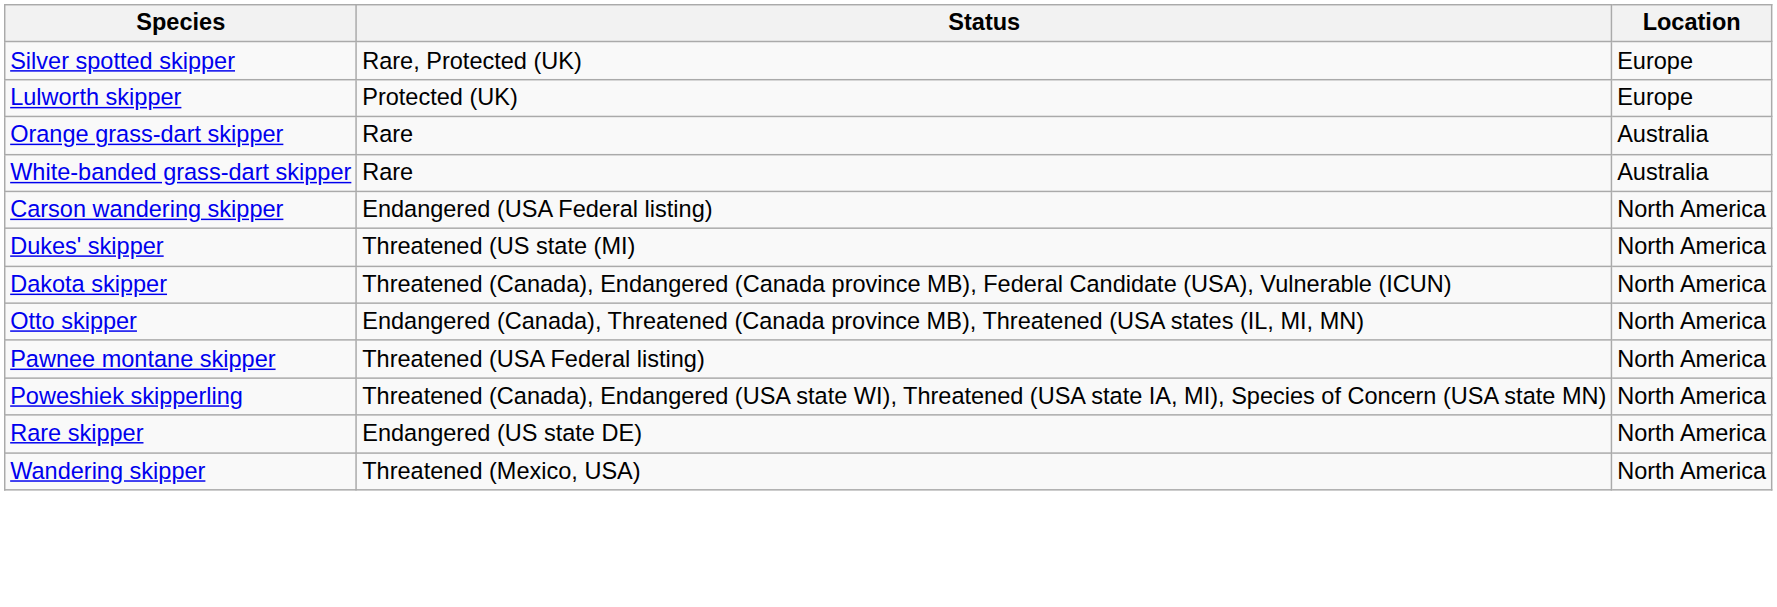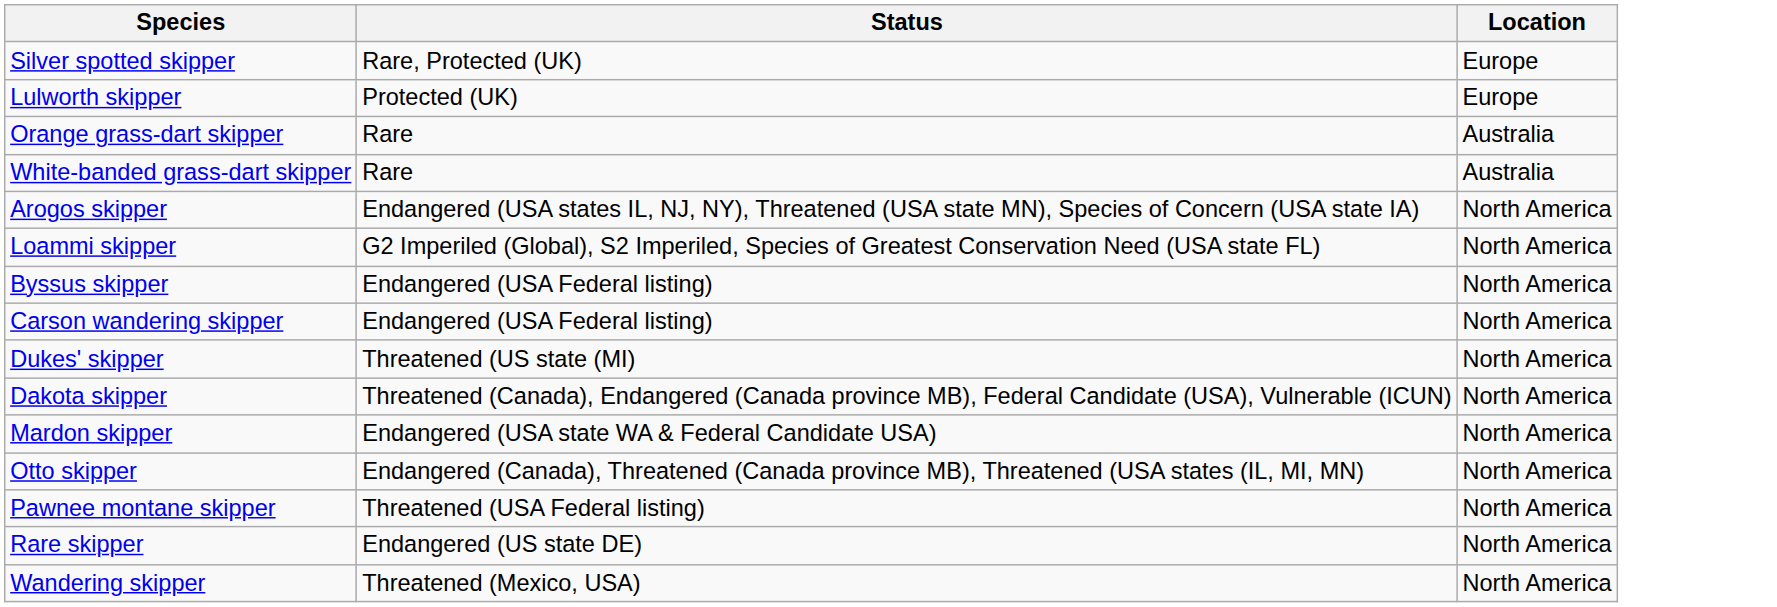+ row: Arogos skipper | Endangered (USA states IL, NJ, NY), Threatened (USA state MN), Species of Concern (USA state IA) | North America
+ row: Loammi skipper | G2 Imperiled (Global), S2 Imperiled, Species of Greatest Conservation Need (USA state FL) | North America
+ row: Byssus skipper | Endangered (USA Federal listing) | North America
+ row: Mardon skipper | Endangered (USA state WA & Federal Candidate USA) | North America
- row: Poweshiek skipperling | Threatened (Canada), Endangered (USA state WI), Threatened (USA state IA, MI), Species of Concern (USA state MN) | North America
